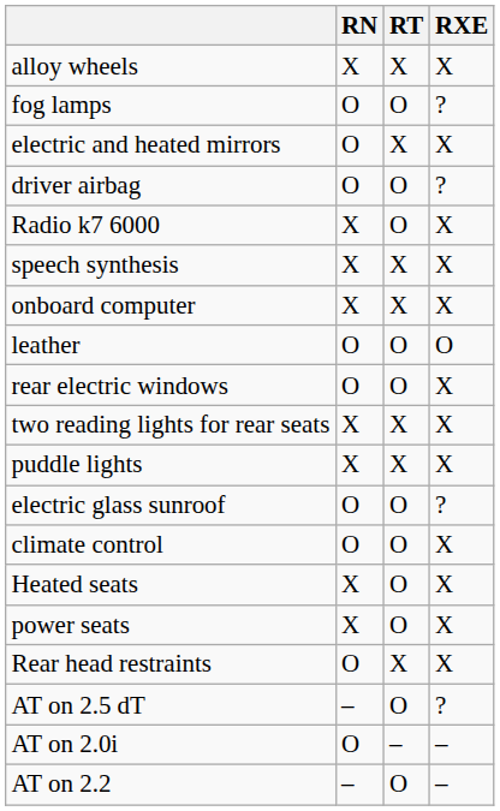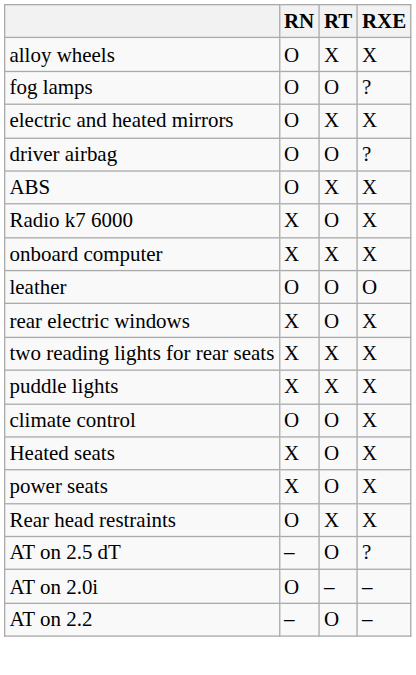alloy wheels | RN: X -> O
+ row: ABS | O | X | X
- row: speech synthesis | X | X | X
rear electric windows | RN: O -> X
- row: electric glass sunroof | O | O | ?
